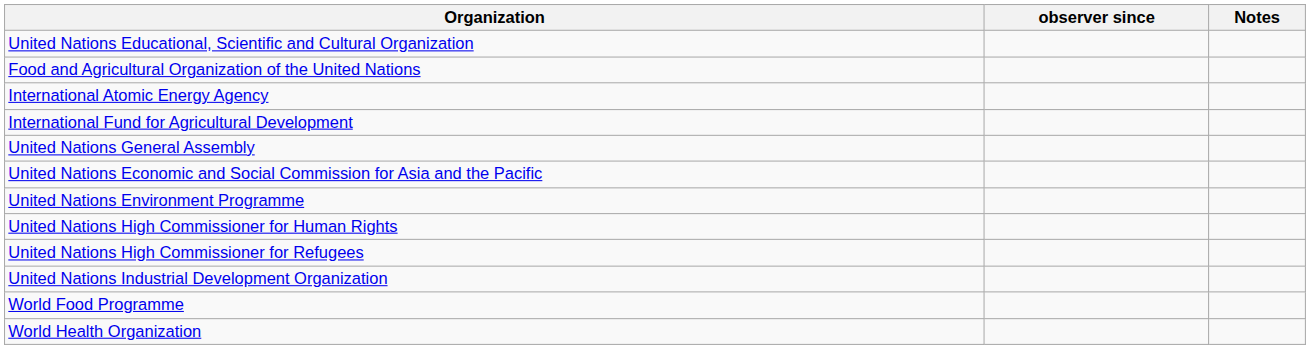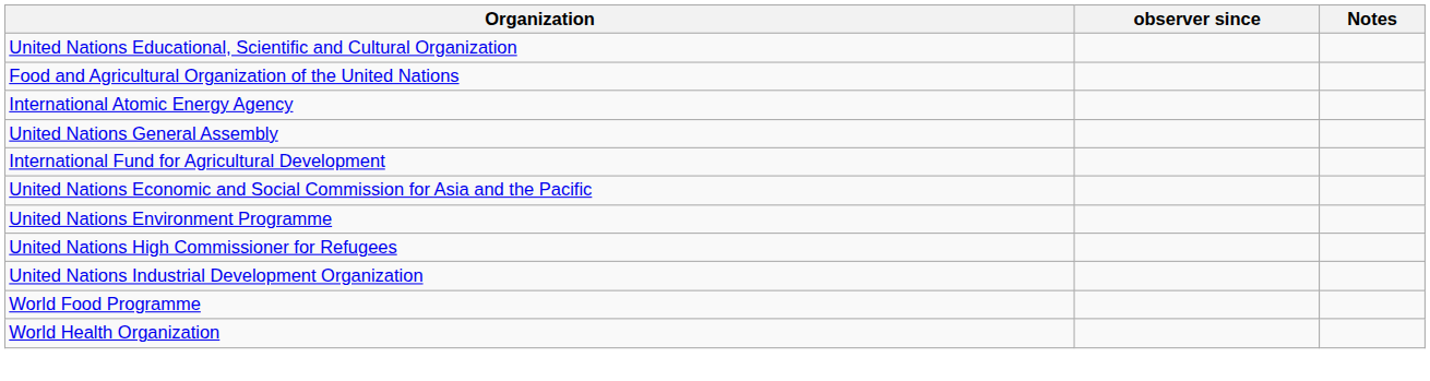rows swapped: United Nations General Assembly <-> International Fund for Agricultural Development
- row: United Nations High Commissioner for Human Rights
